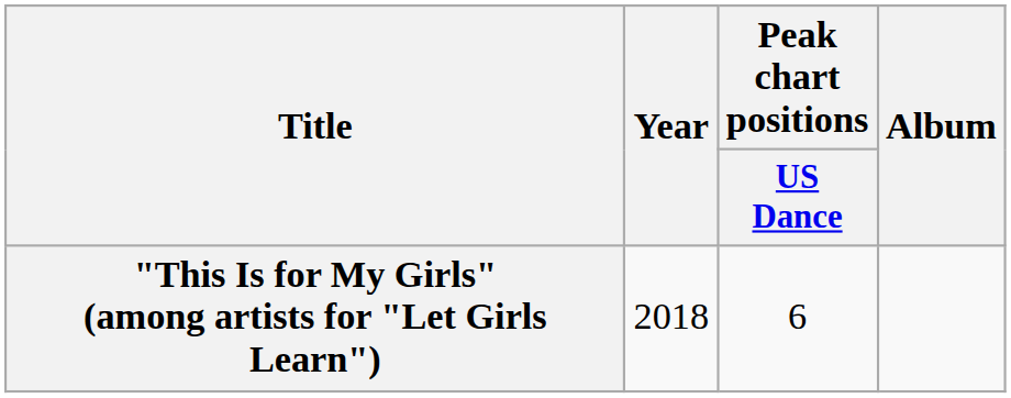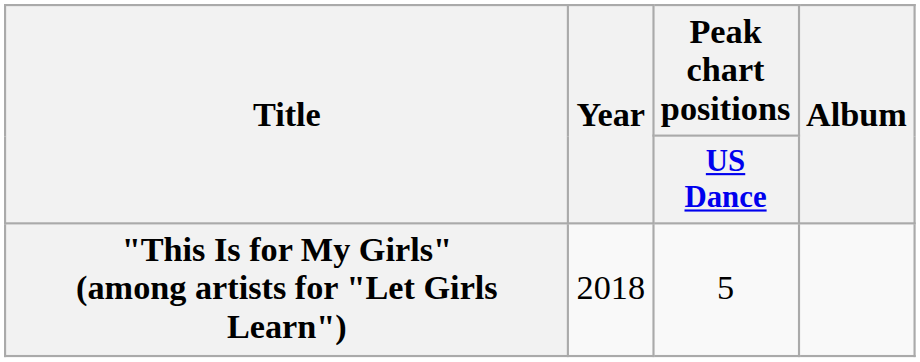"This Is for My Girls" (among artists for "Let Girls Learn") | Peak chart positions / US Dance: 6 -> 5
